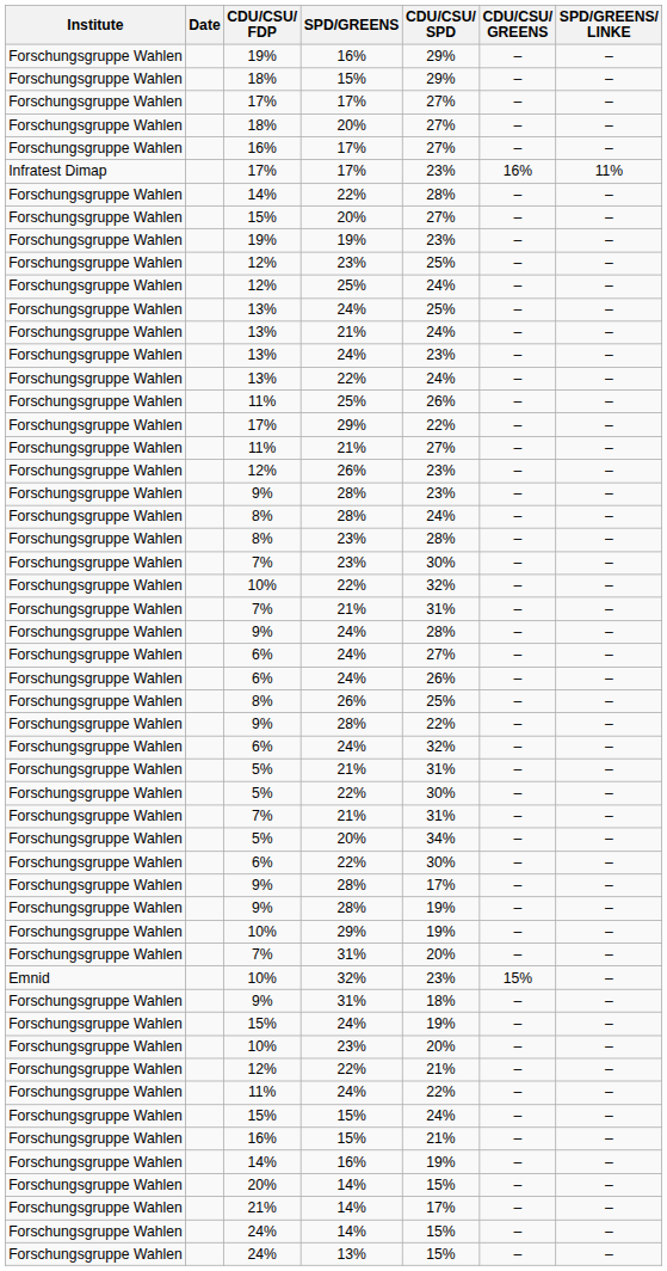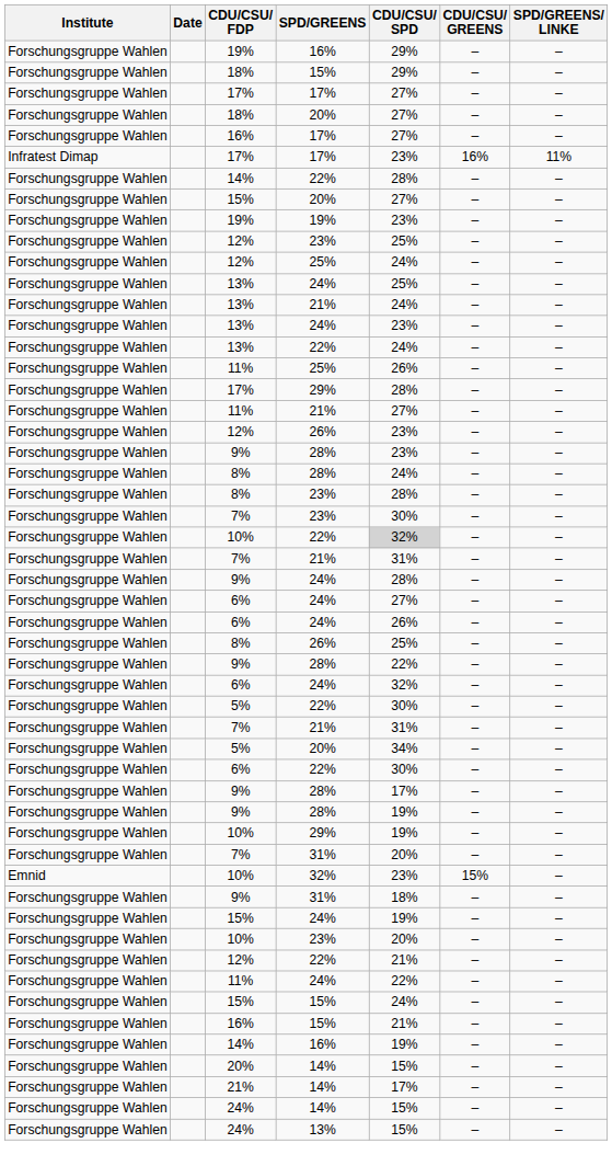17% / 29% | CDU/CSU/ SPD: 22% -> 28%
10% / 22% | CDU/CSU/ SPD: no background -> lightgrey background
- row: Forschungsgruppe Wahlen | 5% | 21% | 31% | – | –
